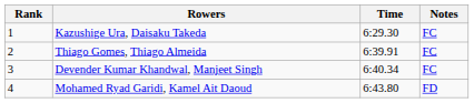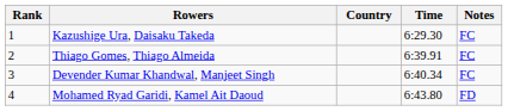+ column: Country
